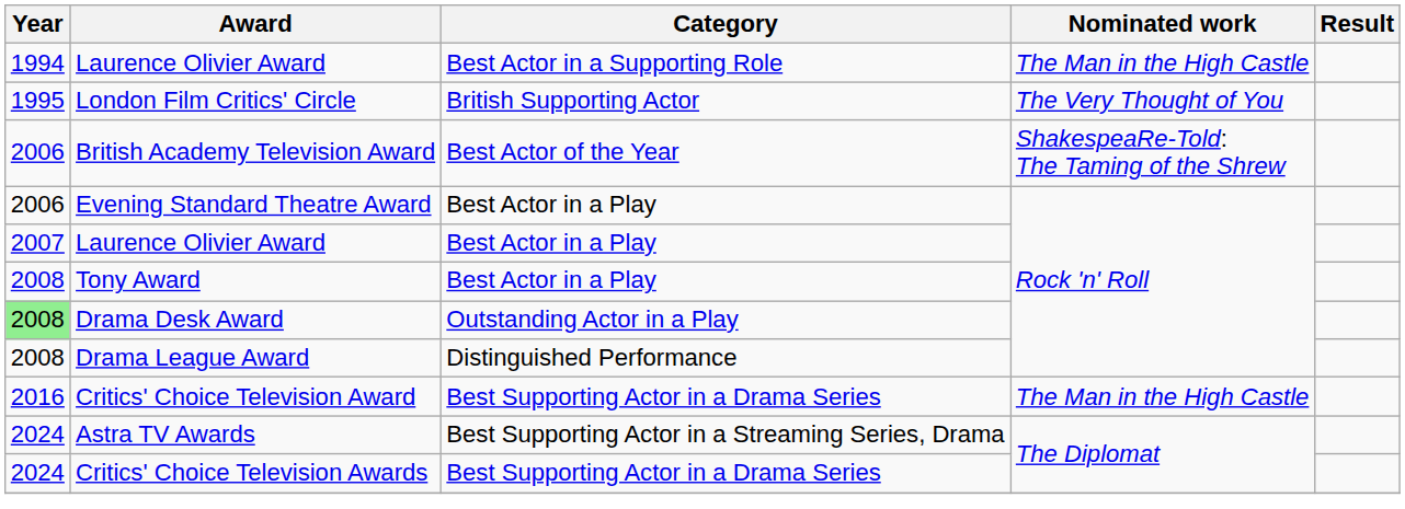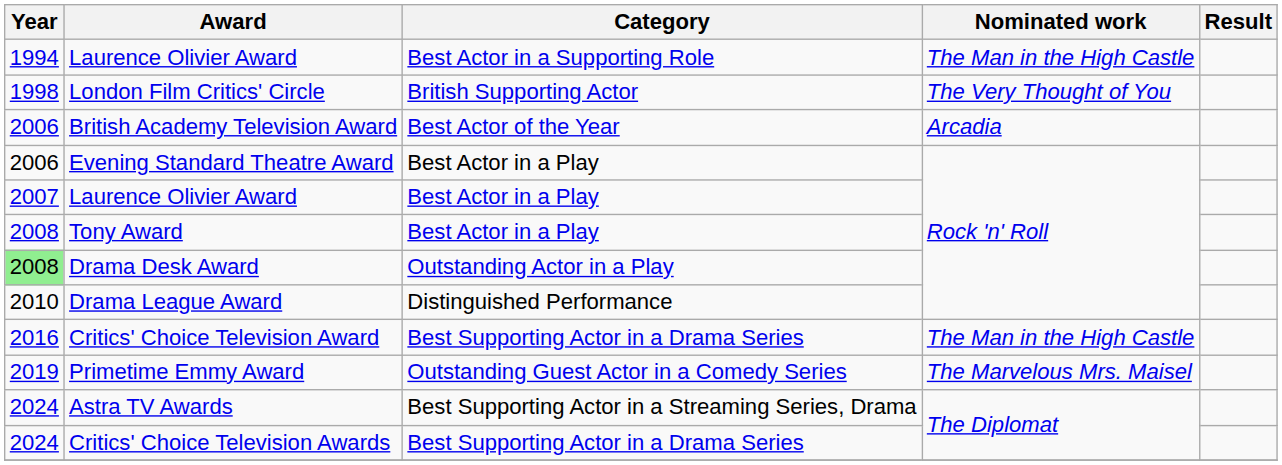London Film Critics' Circle | Year: 1995 -> 1998
British Academy Television Award | Nominated work: ShakespeaRe-Told: The Taming of the Shrew -> Arcadia
Drama League Award | Year: 2008 -> 2010
+ row: 2019 | Primetime Emmy Award | Outstanding Guest Actor in a Comedy Series | The Marvelous Mrs. Maisel
